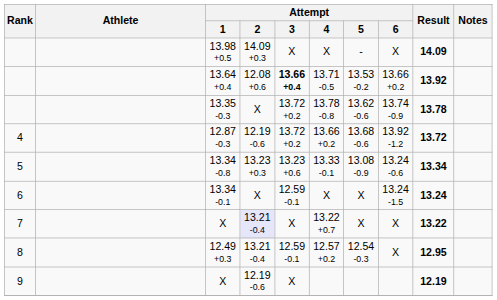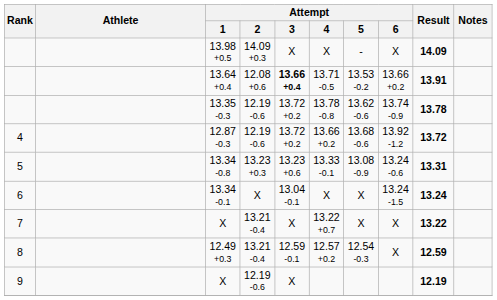13.64 +0.4 | Result: 13.92 -> 13.91
13.35 -0.3 | Attempt / 2: X -> 12.19 -0.6
13.34 -0.8 | Result: 13.34 -> 13.31
13.34 -0.1 | Attempt / 3: 12.59 -0.1 -> 13.04 -0.1
7 / X | Attempt / 2: lavender background -> no background
12.49 +0.3 | Result: 12.95 -> 12.59
